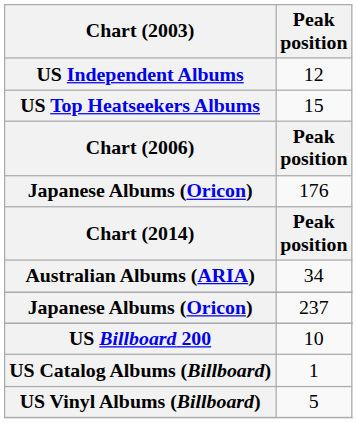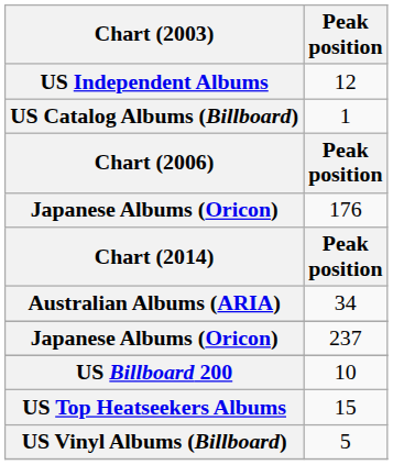rows swapped: 15 <-> 1
